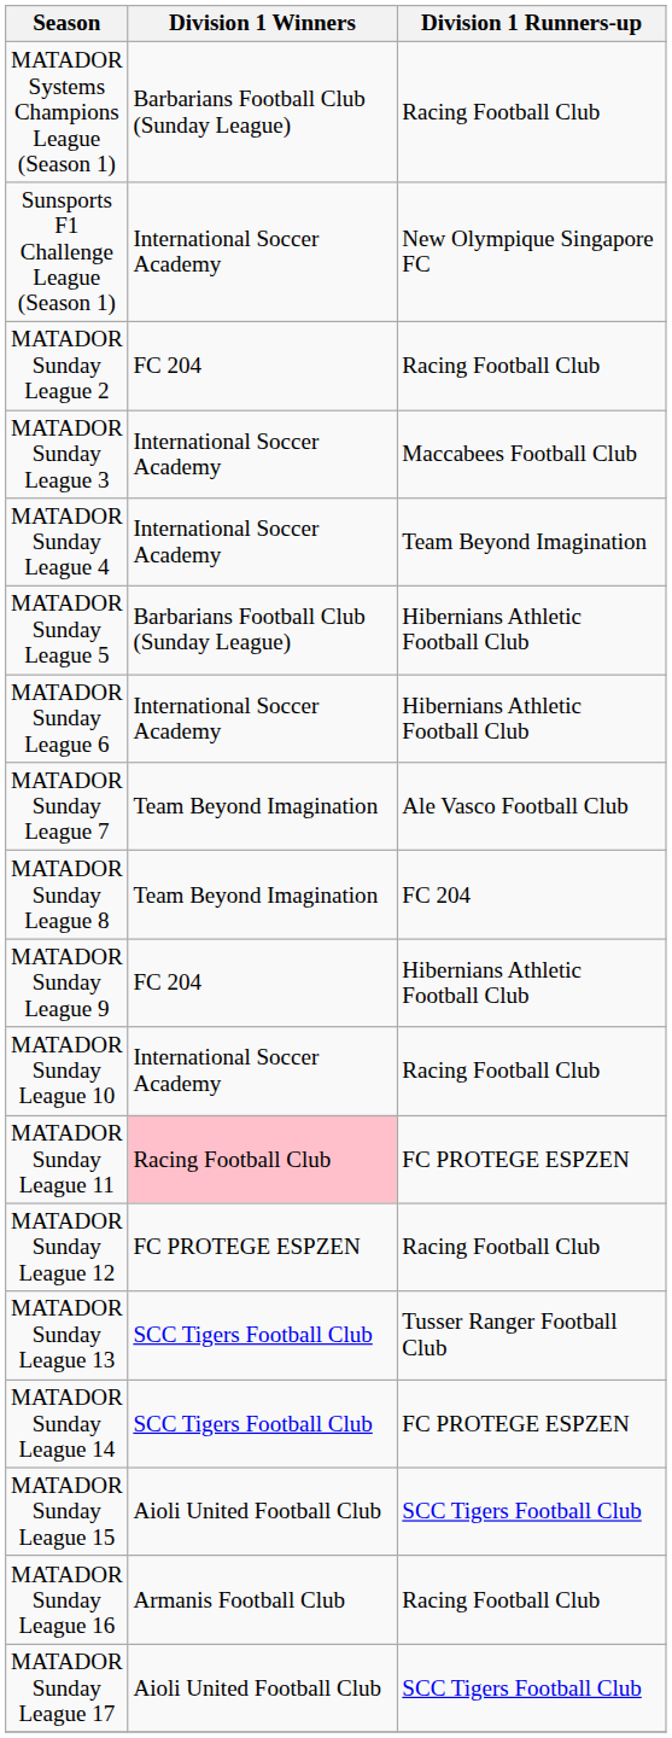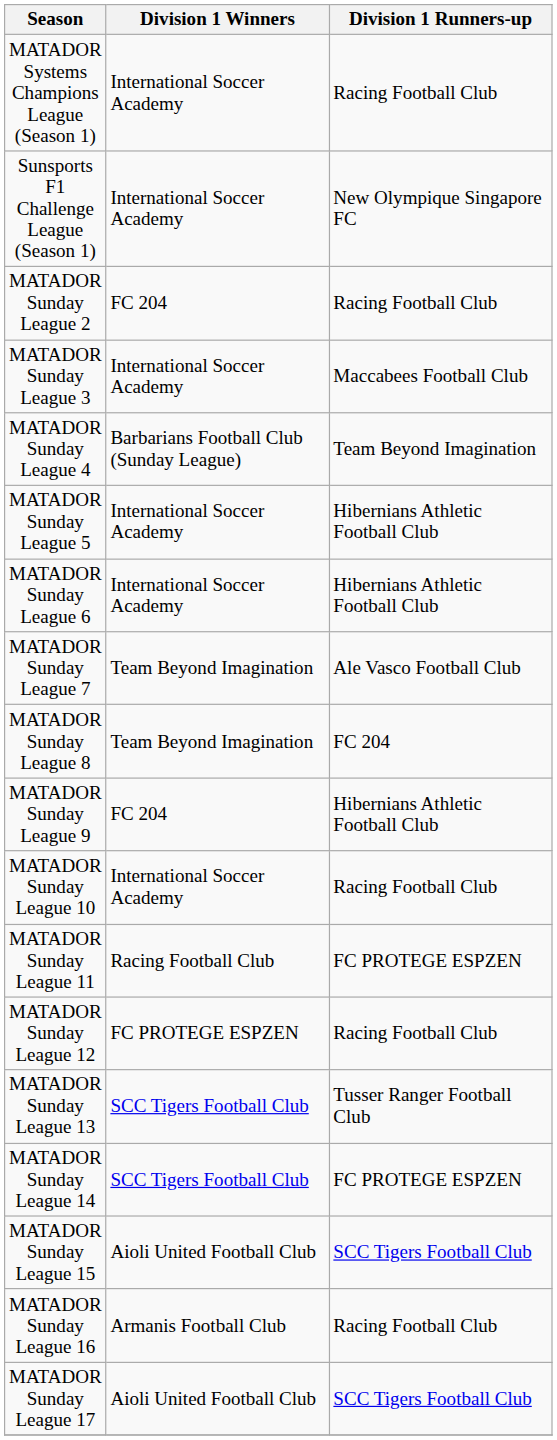MATADOR Systems Champions League (Season 1) | Division 1 Winners: Barbarians Football Club (Sunday League) -> International Soccer Academy
MATADOR Sunday League 4 | Division 1 Winners: International Soccer Academy -> Barbarians Football Club (Sunday League)
MATADOR Sunday League 5 | Division 1 Winners: Barbarians Football Club (Sunday League) -> International Soccer Academy
MATADOR Sunday League 11 | Division 1 Winners: pink background -> no background
